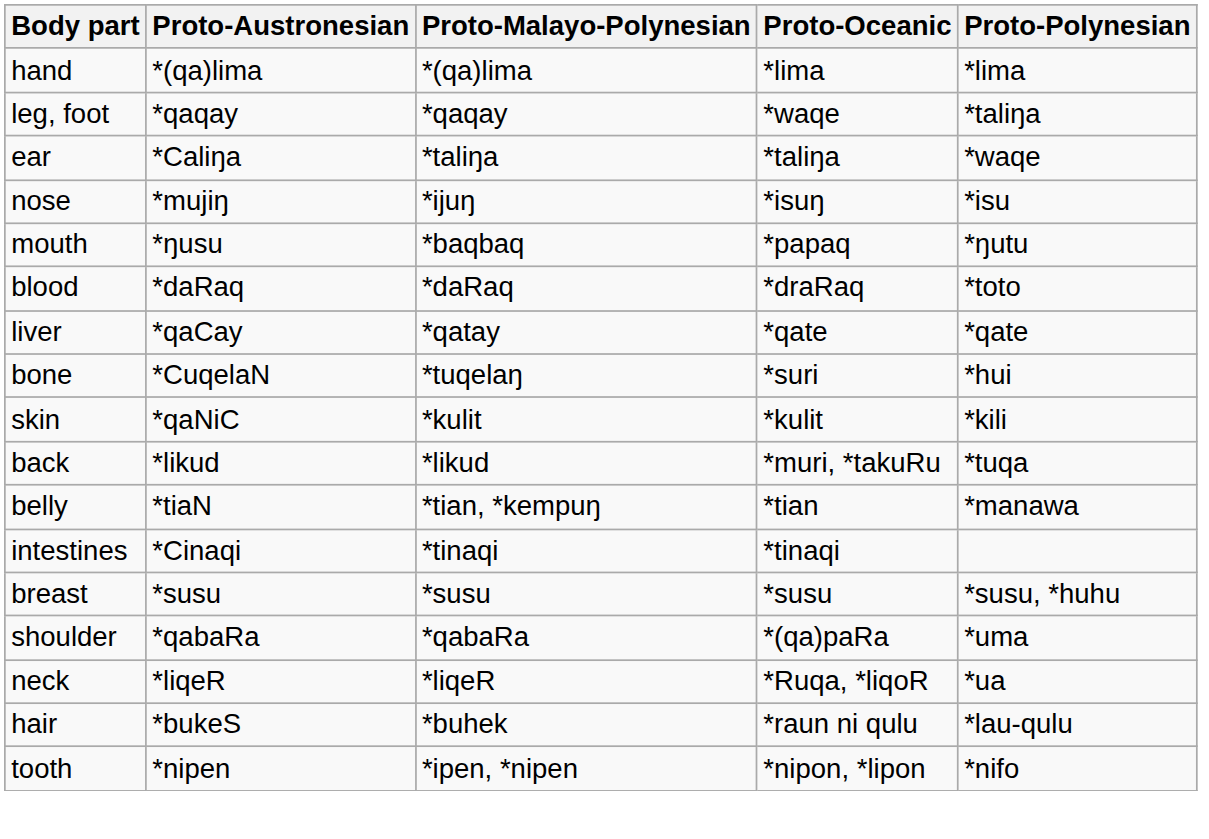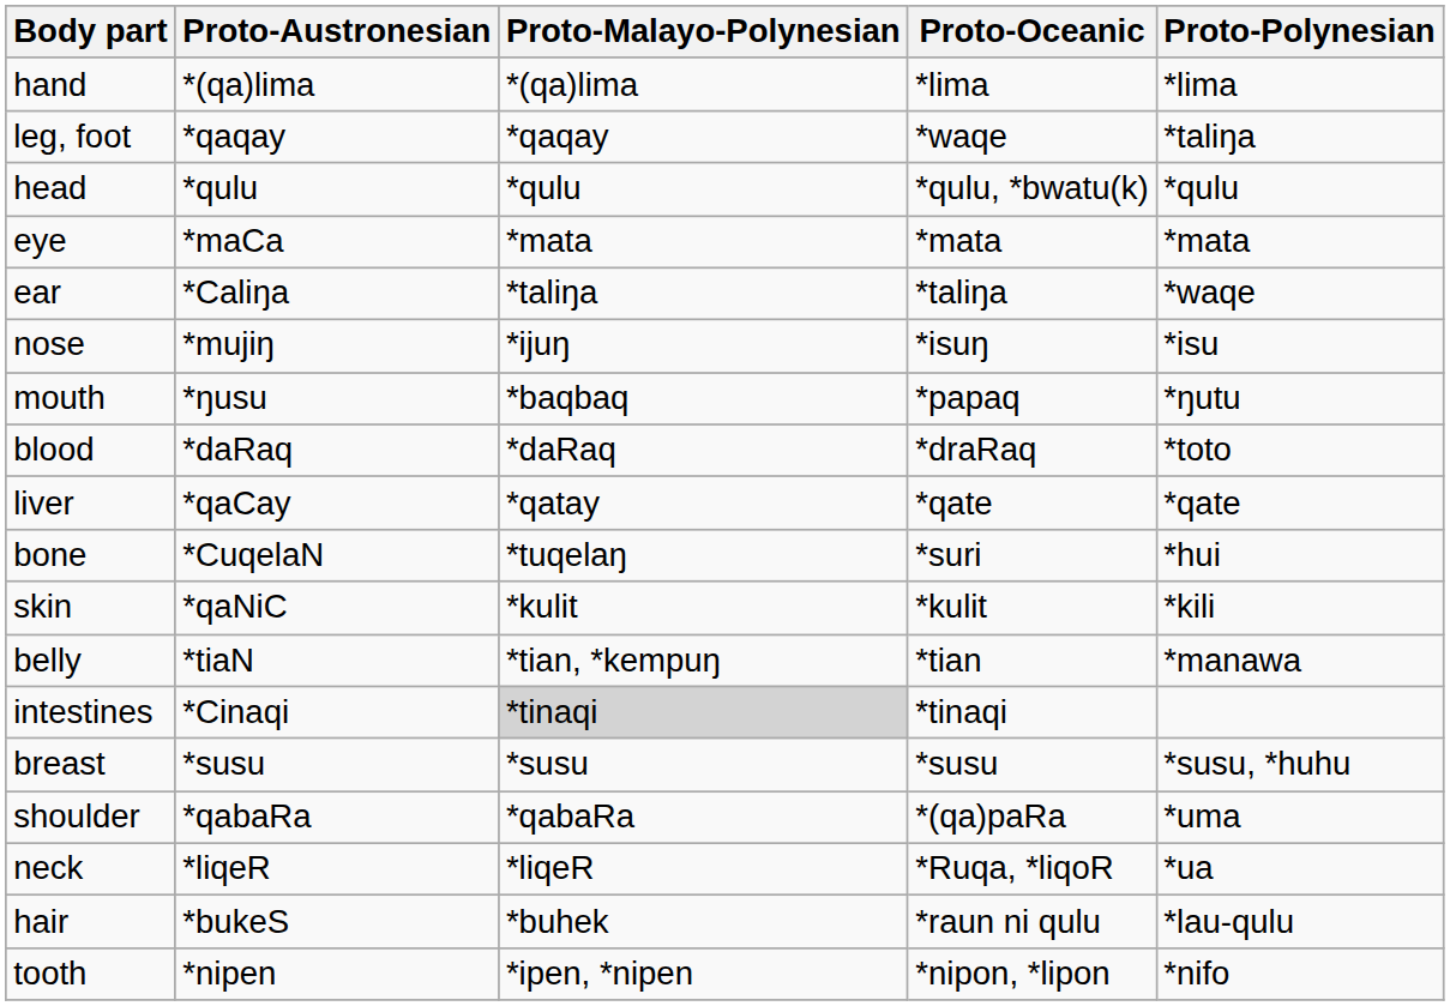+ row: head | *qulu | *qulu | *qulu, *bwatu(k) | *qulu
+ row: eye | *maCa | *mata | *mata | *mata
- row: back | *likud | *likud | *muri, *takuRu | *tuqa
intestines | Proto-Malayo-Polynesian: no background -> lightgrey background
